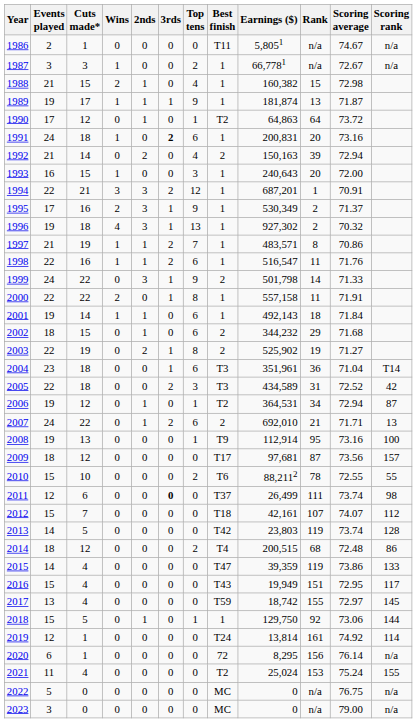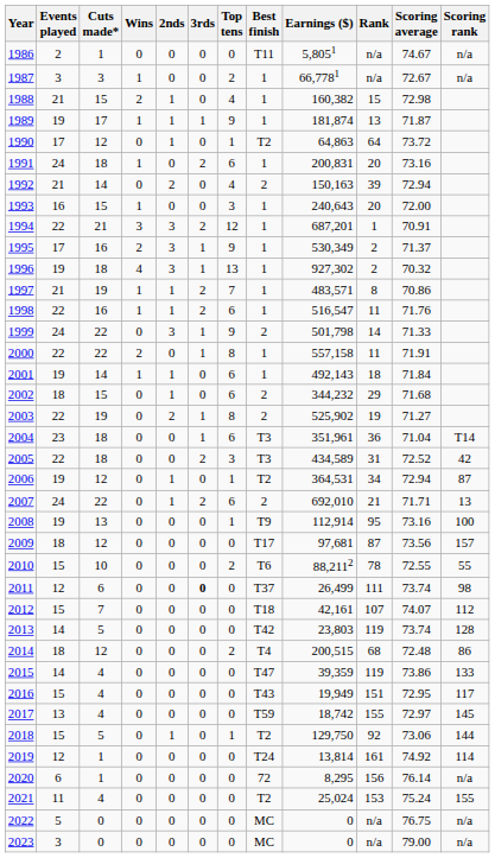1991 | 3rds: bold -> normal
2018 | Best finish: 1 -> T2
